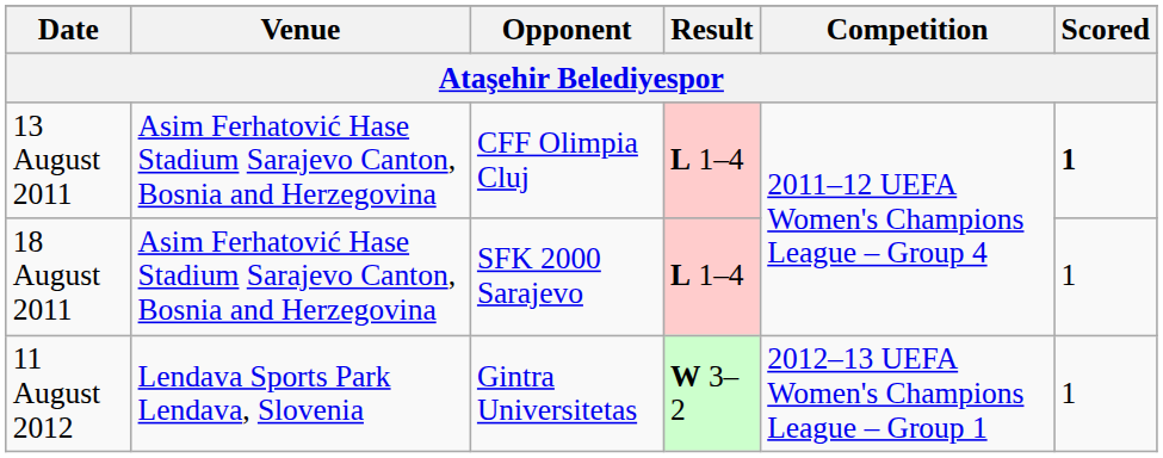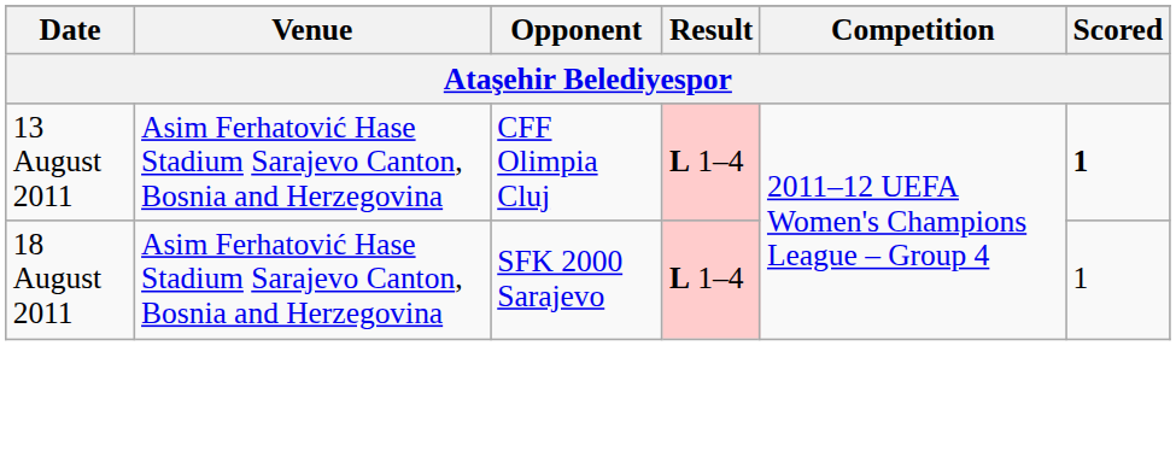- row: 11 August 2012 | Lendava Sports Park Lendava, Slovenia | Gintra Universitetas | W 3–2 | 2012–13 UEFA Women's Champions League – Group 1 | 1
